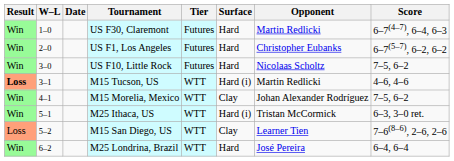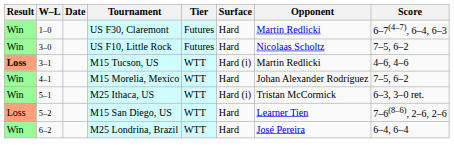- row: Win | 2–0 | US F1, Los Angeles | Futures | Hard | Christopher Eubanks | 6–7(5–7), 6–2, 6–2
M15 Morelia, Mexico | Surface: Clay -> Hard
M15 San Diego, US | Surface: Clay -> Hard
